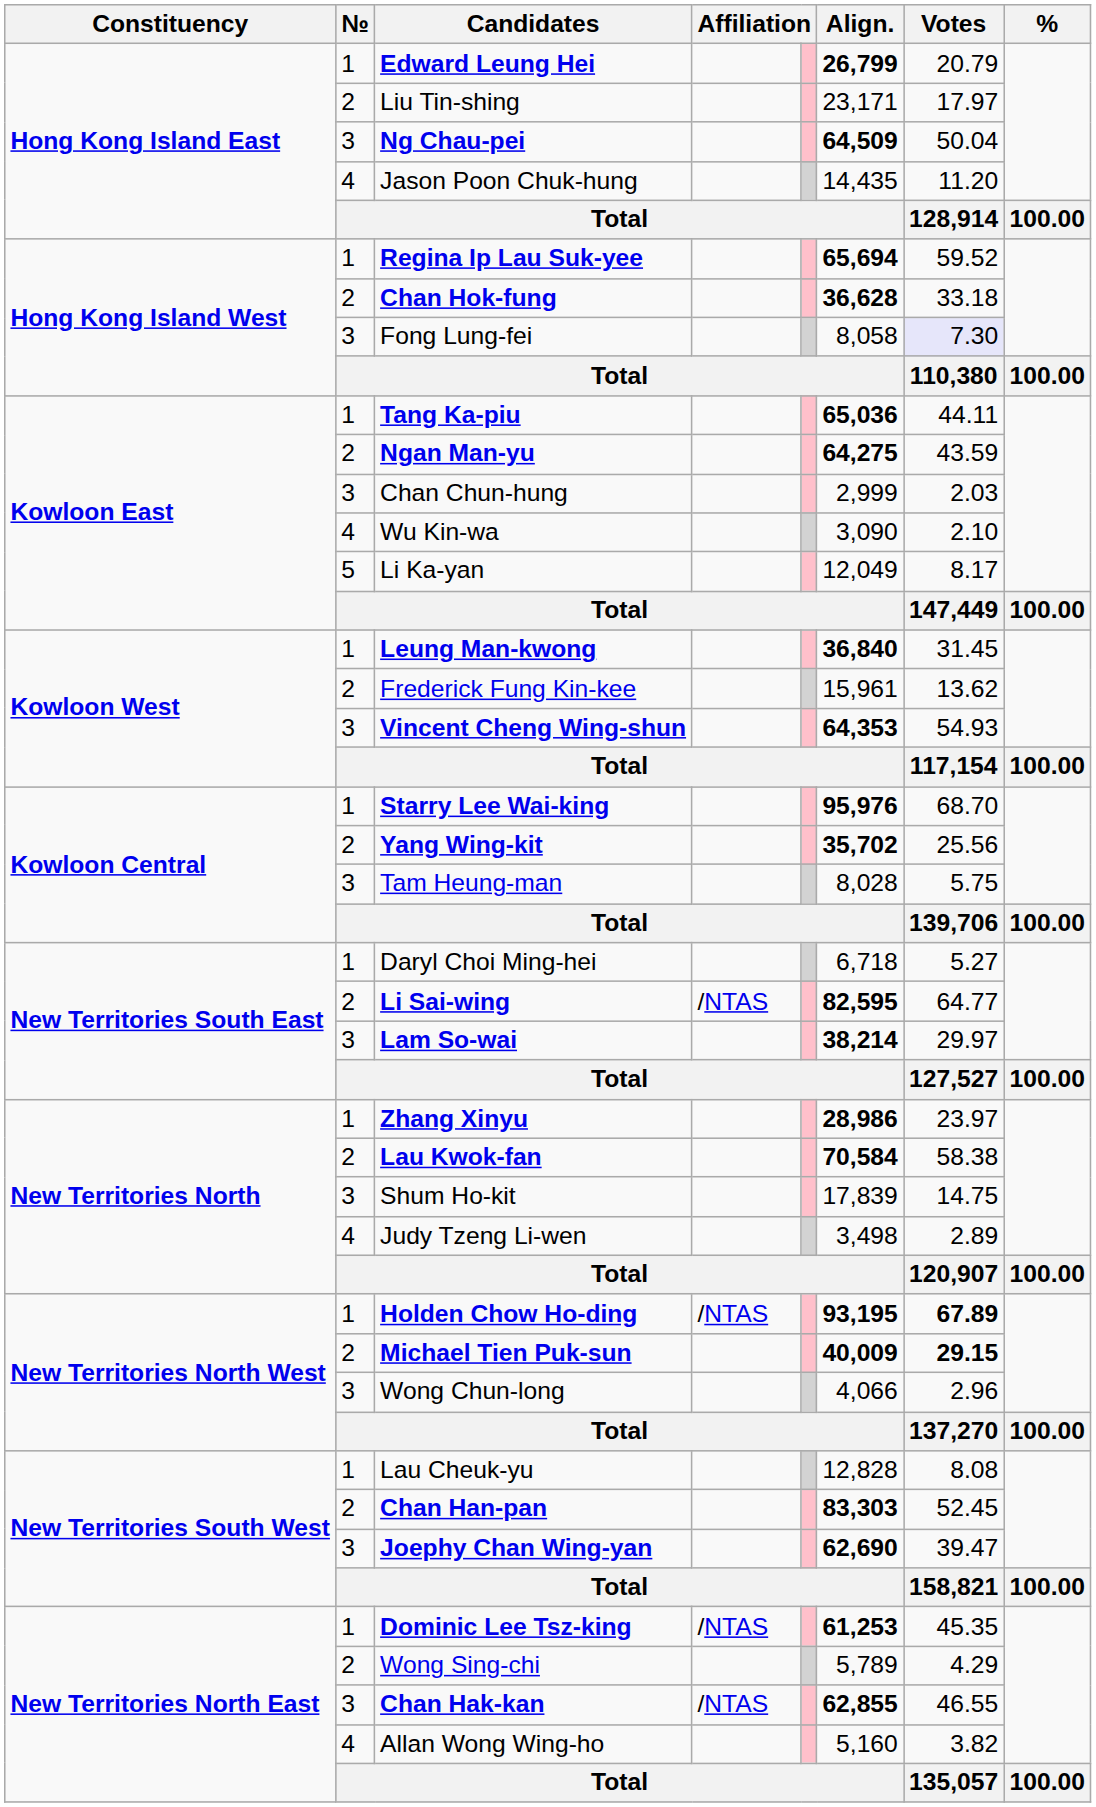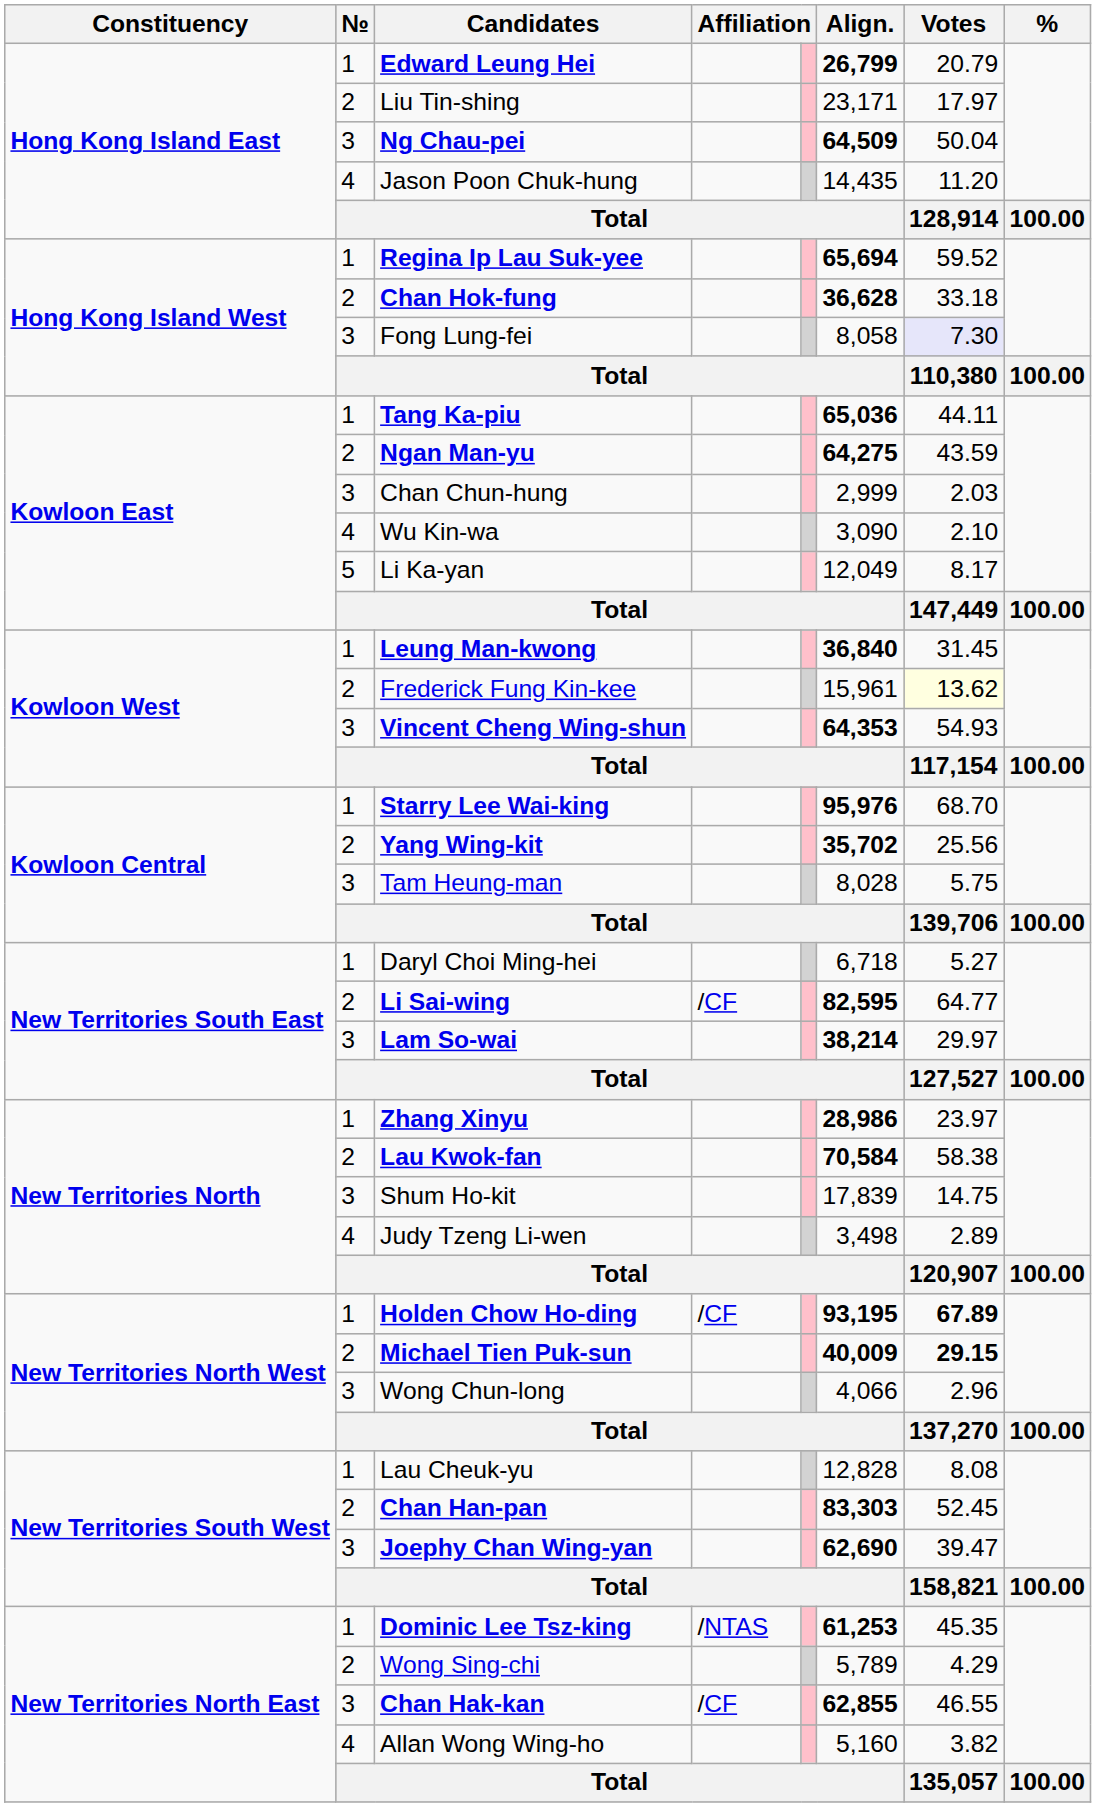Frederick Fung Kin-kee | Votes: no background -> lightyellow background
Li Sai-wing | column 4: /NTAS -> /CF
Holden Chow Ho-ding | column 4: /NTAS -> /CF
Chan Hak-kan | column 4: /NTAS -> /CF
